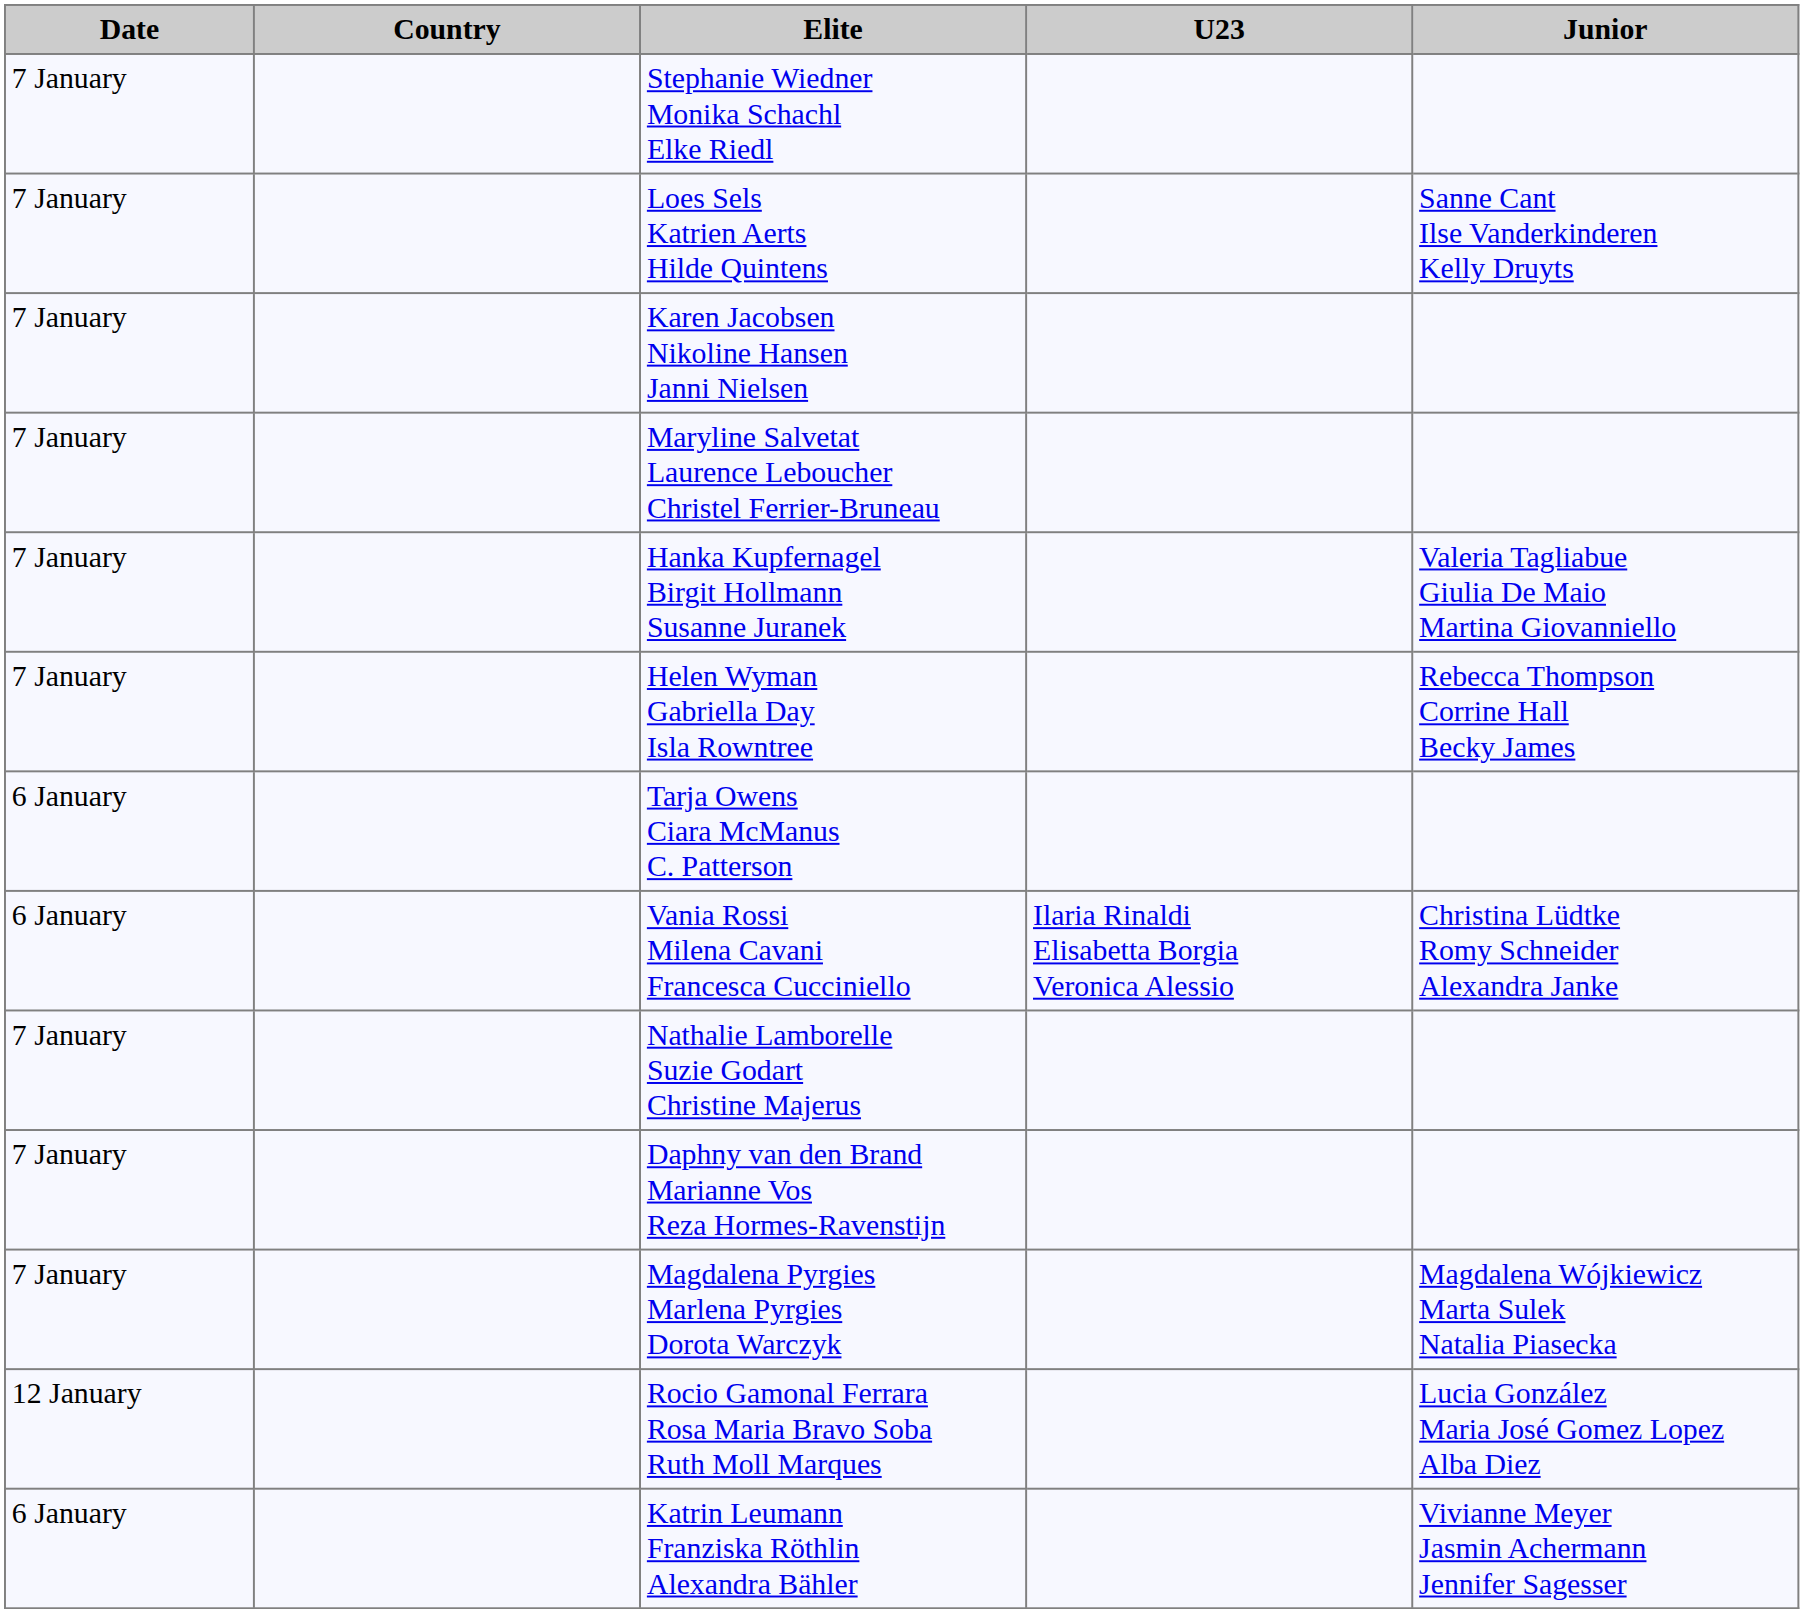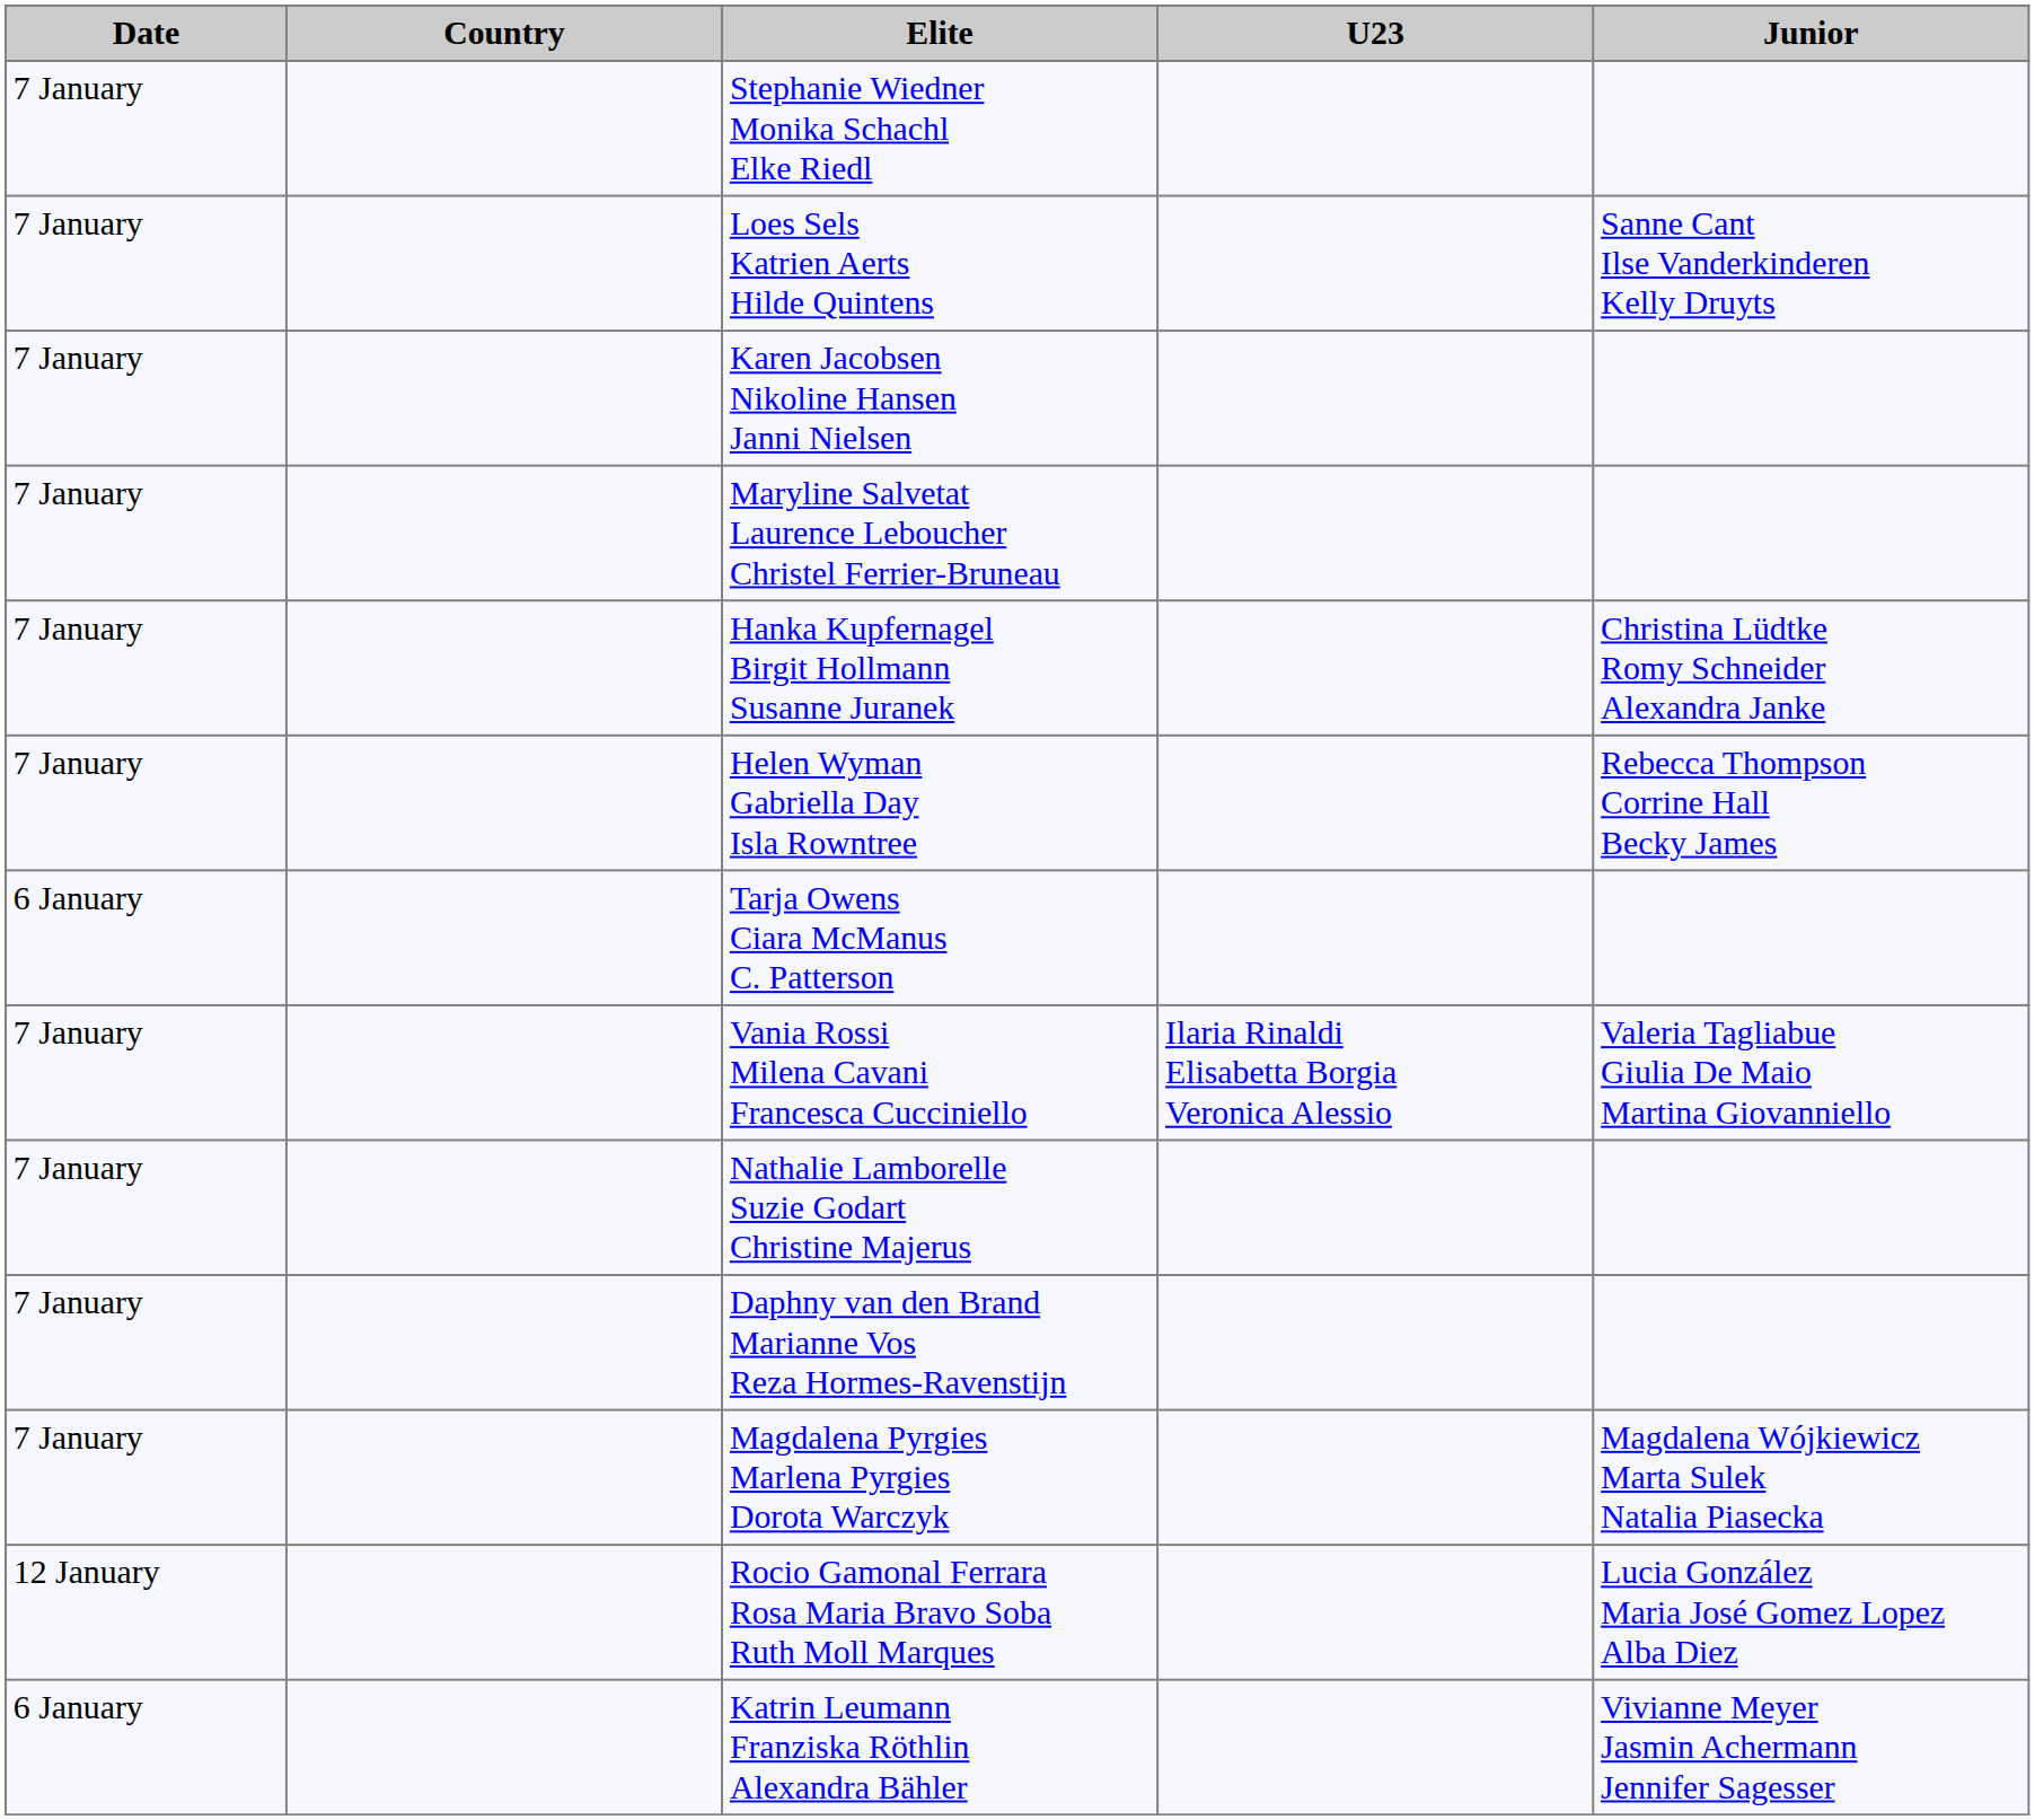Hanka Kupfernagel Birgit Hollmann Susanne Juranek | Junior: Valeria Tagliabue Giulia De Maio Martina Giovanniello -> Christina Lüdtke Romy Schneider Alexandra Janke
Vania Rossi Milena Cavani Francesca Cucciniello | Date: 6 January -> 7 January
Vania Rossi Milena Cavani Francesca Cucciniello | Junior: Christina Lüdtke Romy Schneider Alexandra Janke -> Valeria Tagliabue Giulia De Maio Martina Giovanniello
